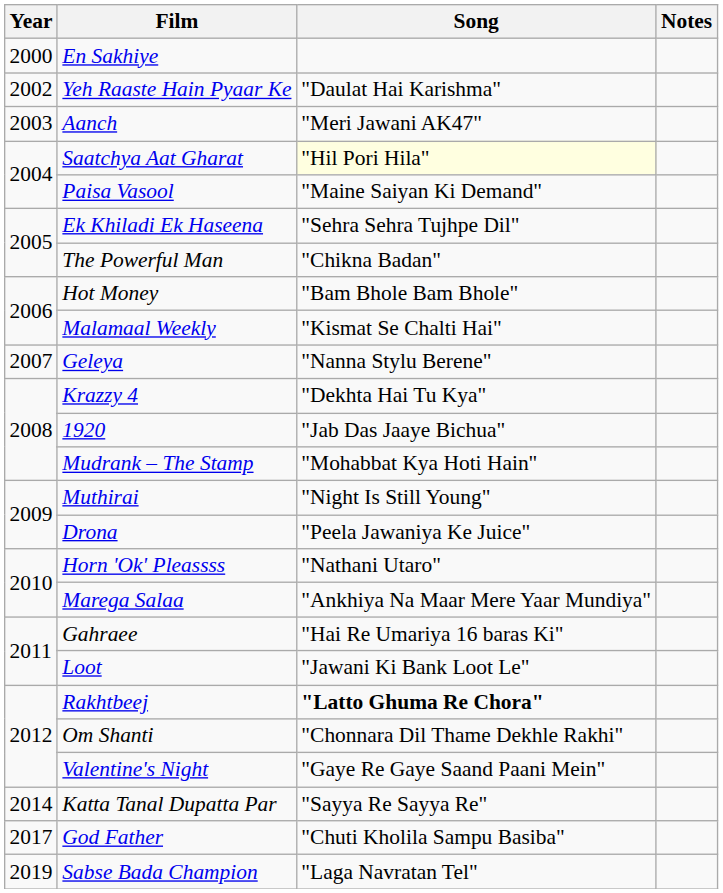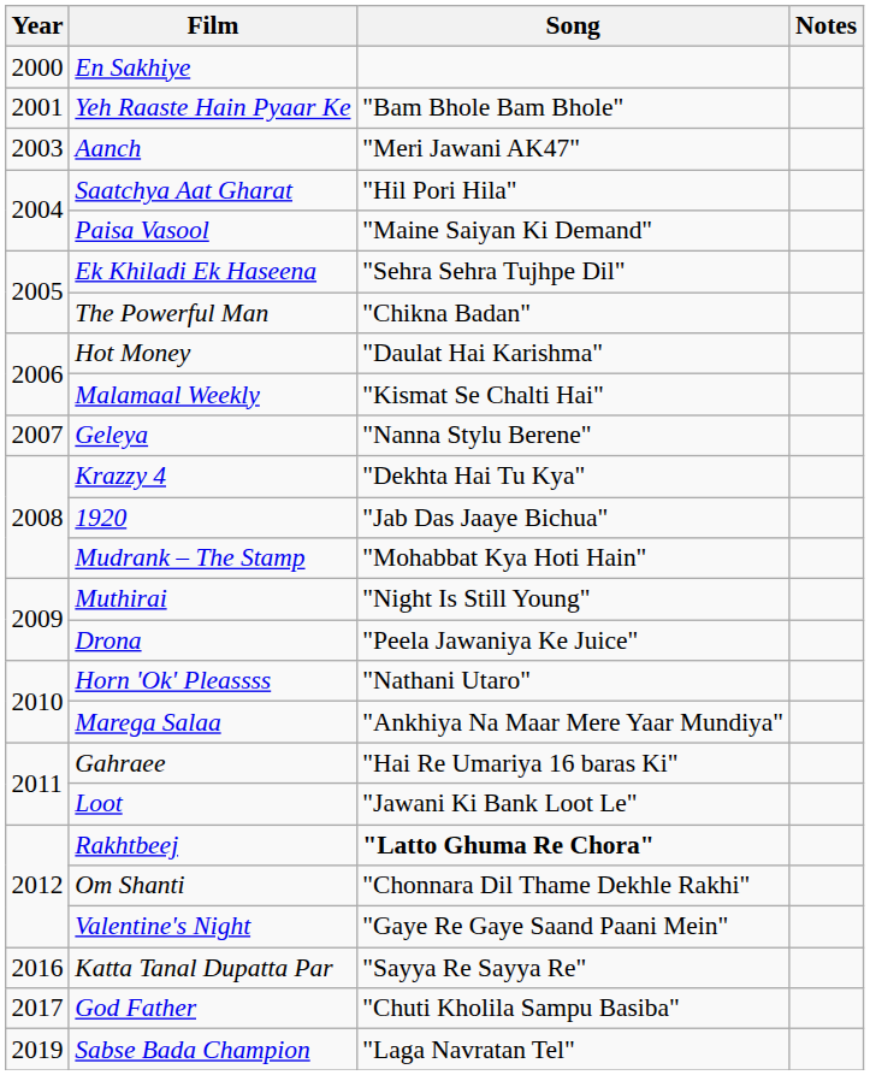Yeh Raaste Hain Pyaar Ke | Year: 2002 -> 2001
Yeh Raaste Hain Pyaar Ke | Song: "Daulat Hai Karishma" -> "Bam Bhole Bam Bhole"
Saatchya Aat Gharat | Song: lightyellow background -> no background
Hot Money | Song: "Bam Bhole Bam Bhole" -> "Daulat Hai Karishma"
Katta Tanal Dupatta Par | Year: 2014 -> 2016
